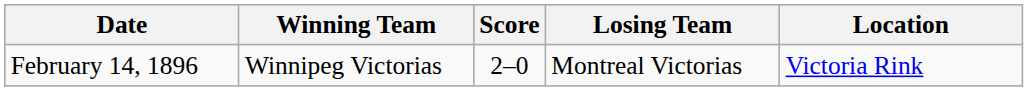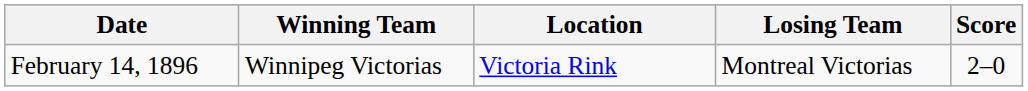columns swapped: Score <-> Location
